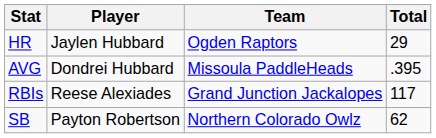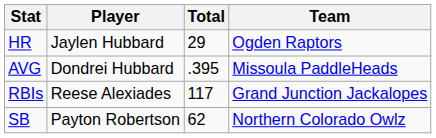columns swapped: Team <-> Total
